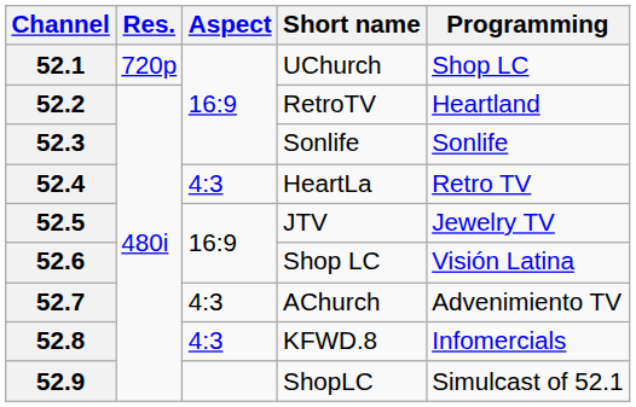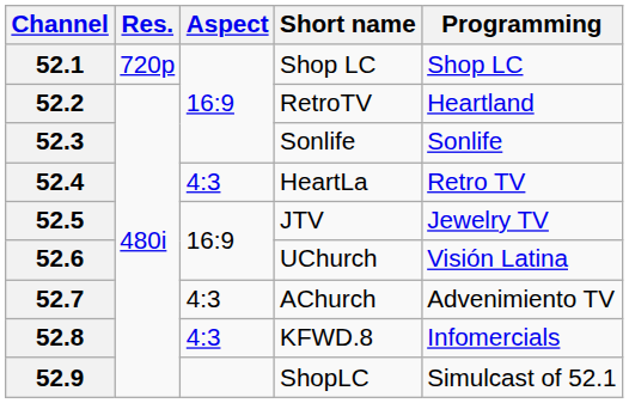52.1 | Short name: UChurch -> Shop LC
52.6 | Short name: Shop LC -> UChurch
